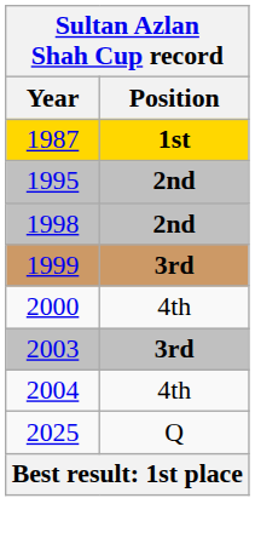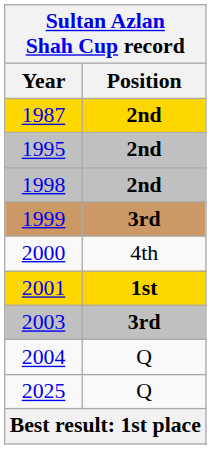1987 | Position: 1st -> 2nd
+ row: 2001 | 1st
2004 | Position: 4th -> Q
